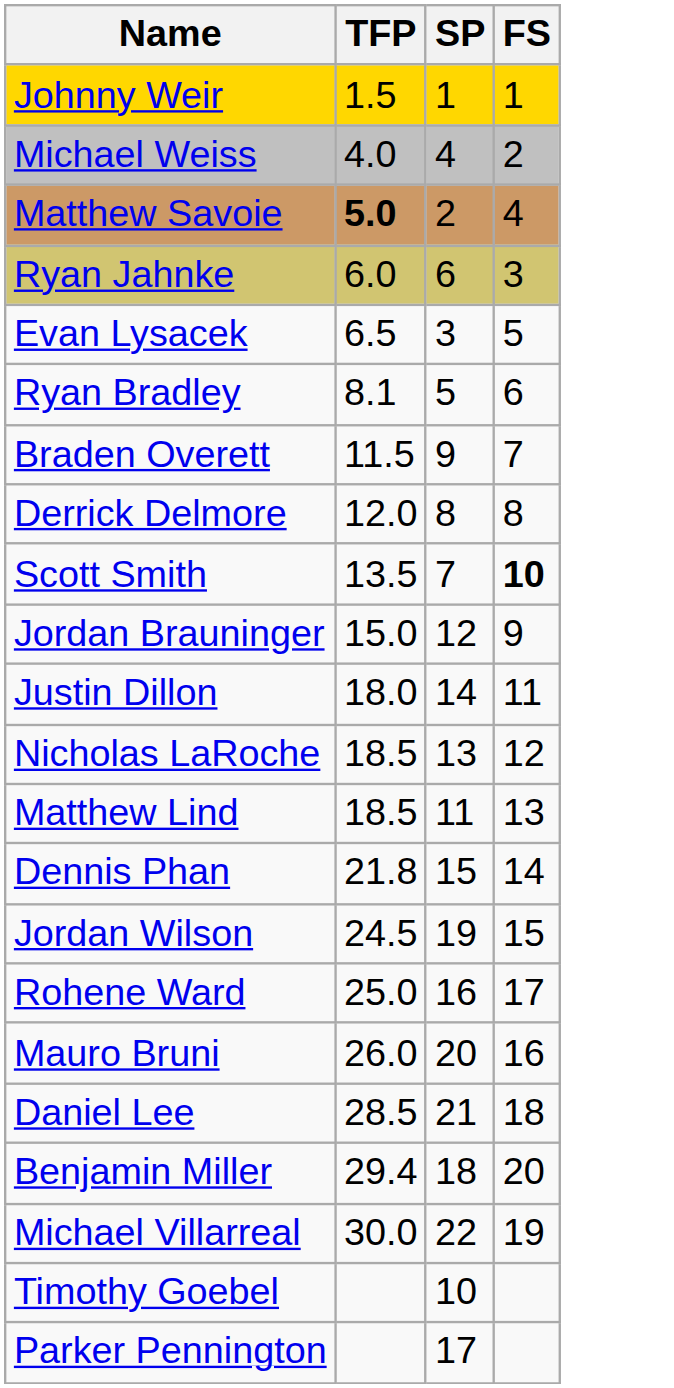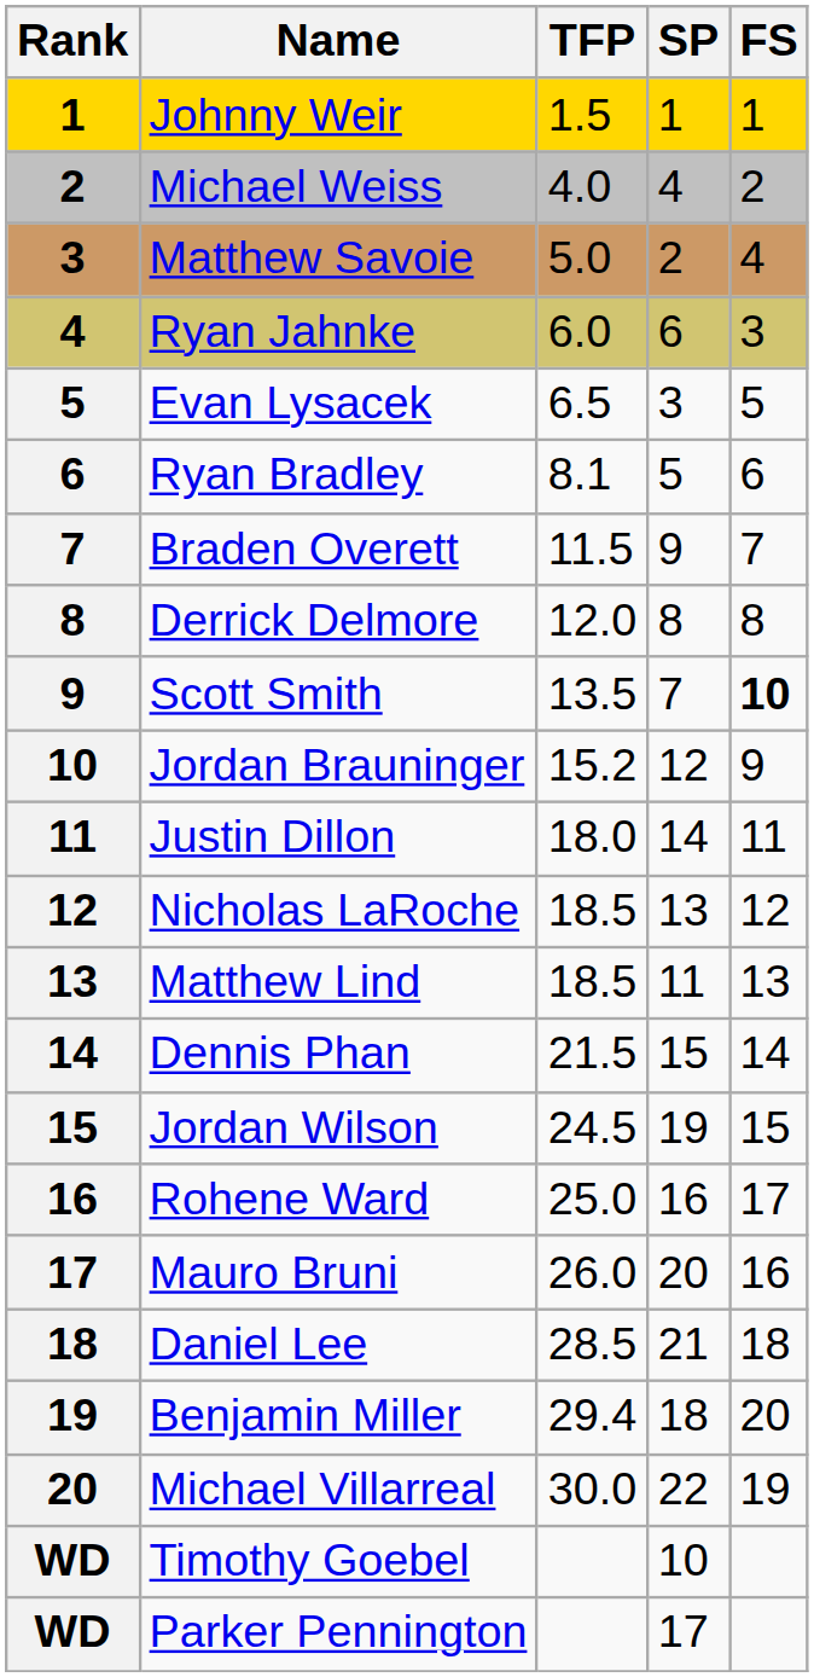+ column: Rank | 1 | 2 | 3 | 4 | 5 | 6 | 7 | 8 | 9 | 10 | 11 | 12 | 13 | 14 | 15 | 16 | 17 | 18 | 19 | 20 | WD | WD
Matthew Savoie | TFP: bold -> normal
Jordan Brauninger | TFP: 15.0 -> 15.2
Dennis Phan | TFP: 21.8 -> 21.5
